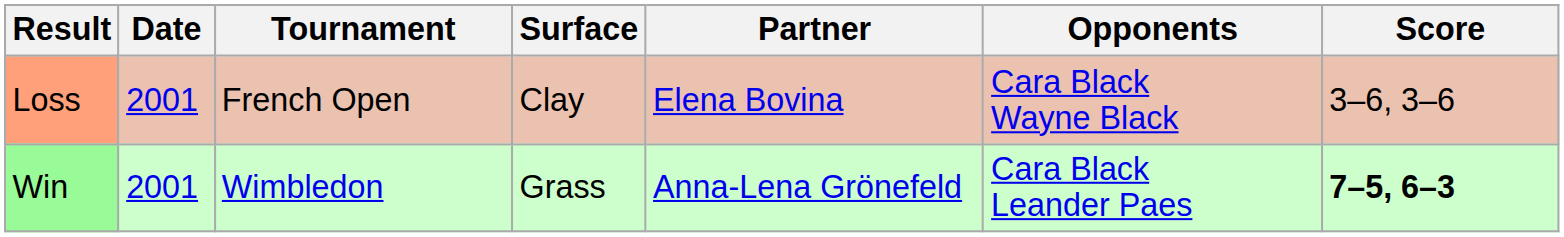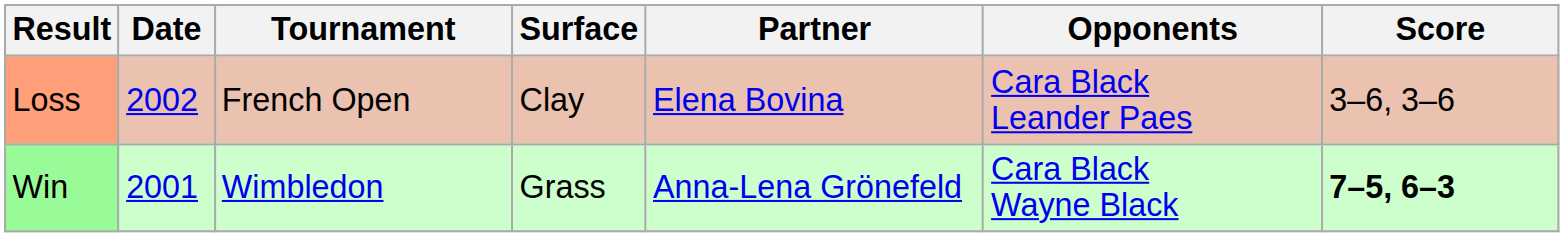Loss | Date: 2001 -> 2002
Loss | Opponents: Cara Black Wayne Black -> Cara Black Leander Paes
Win | Opponents: Cara Black Leander Paes -> Cara Black Wayne Black
